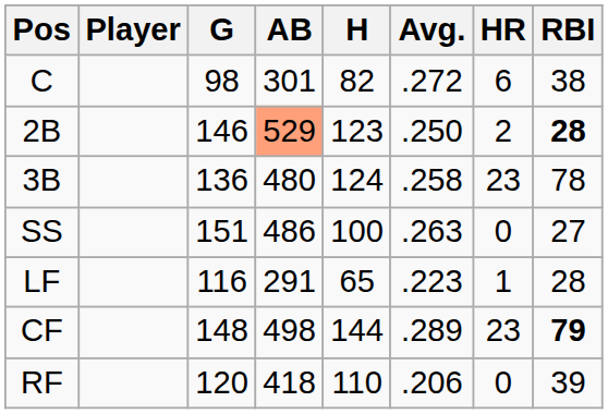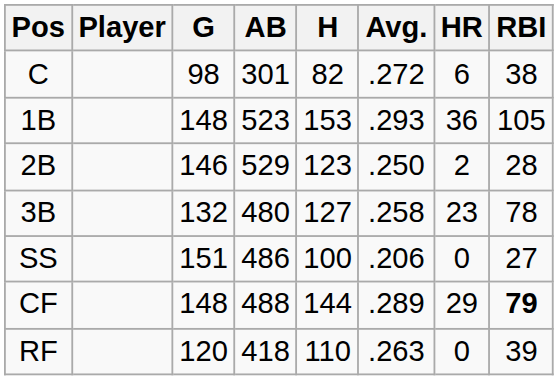+ row: 1B | 148 | 523 | 153 | .293 | 36 | 105
2B | AB: lightsalmon background -> no background
2B | RBI: bold -> normal
3B | G: 136 -> 132
3B | H: 124 -> 127
SS | Avg.: .263 -> .206
- row: LF | 116 | 291 | 65 | .223 | 1 | 28
CF | AB: 498 -> 488
CF | HR: 23 -> 29
RF | Avg.: .206 -> .263
